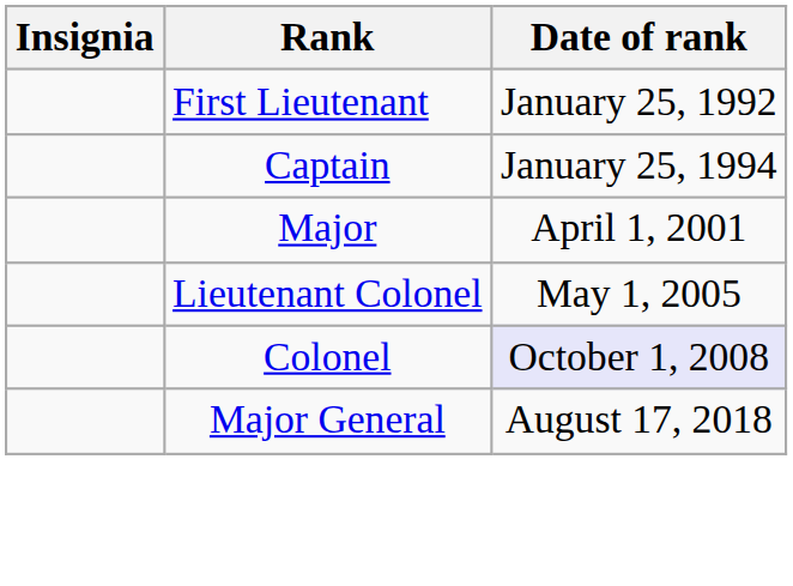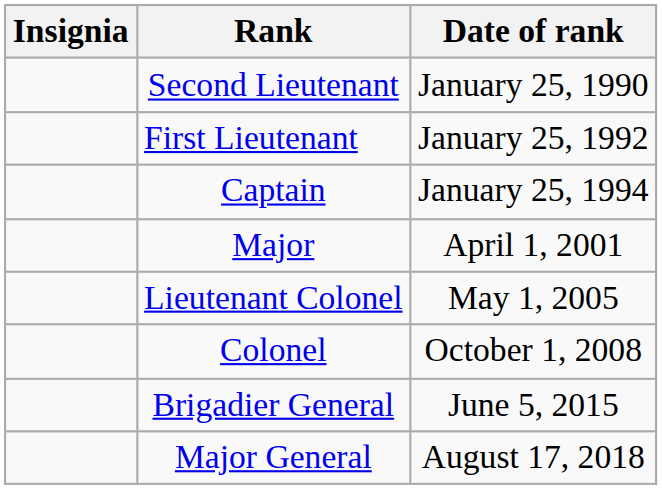+ row: Second Lieutenant | January 25, 1990
Colonel | Date of rank: lavender background -> no background
+ row: Brigadier General | June 5, 2015
